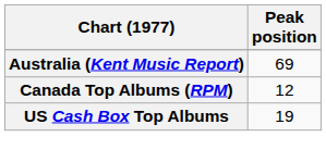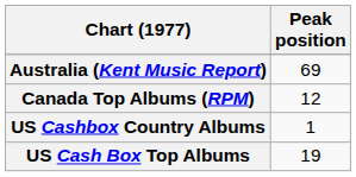+ row: US Cashbox Country Albums | 1
